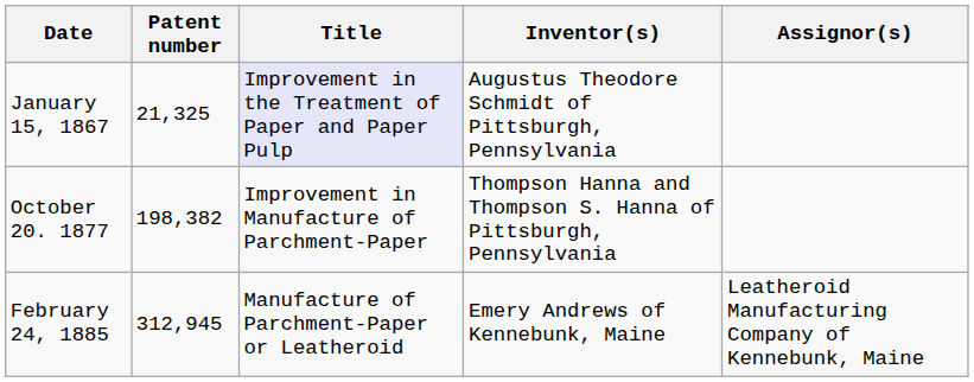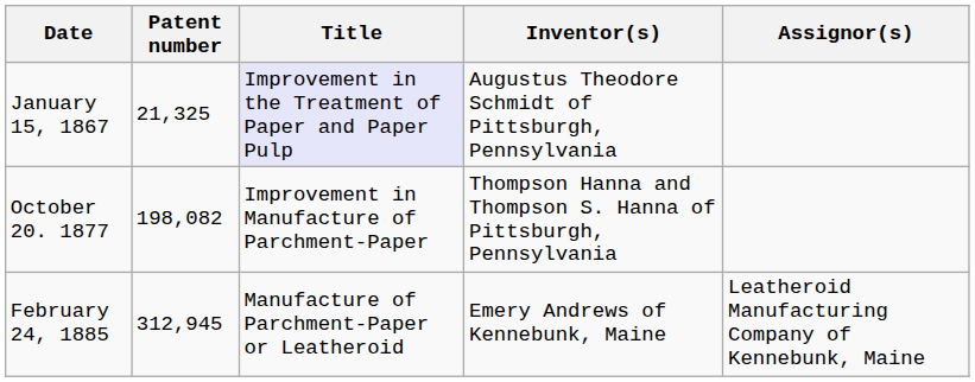October 20. 1877 | Patent number: 198,382 -> 198,082
